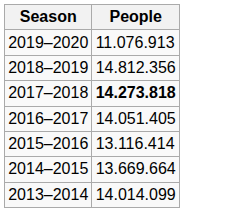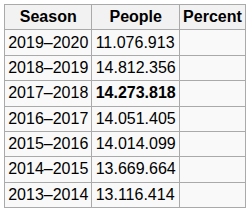+ column: Percent
2015–2016 | People: 13.116.414 -> 14.014.099
2013–2014 | People: 14.014.099 -> 13.116.414
